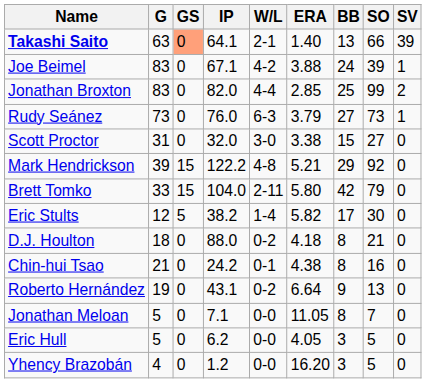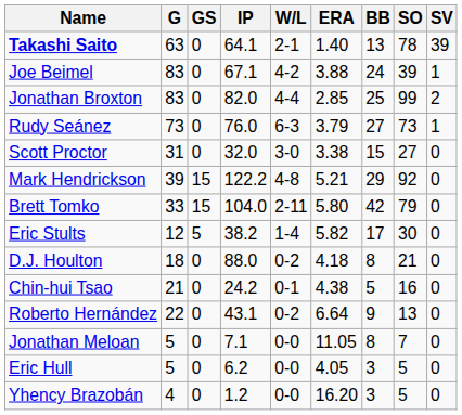Takashi Saito | GS: lightsalmon background -> no background
Takashi Saito | SO: 66 -> 78
Chin-hui Tsao | BB: 8 -> 5
Roberto Hernández | G: 19 -> 22
